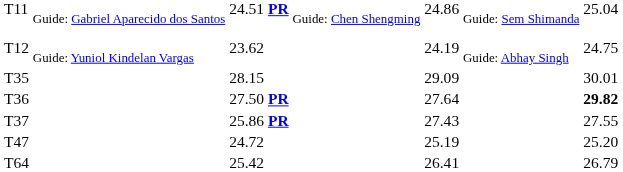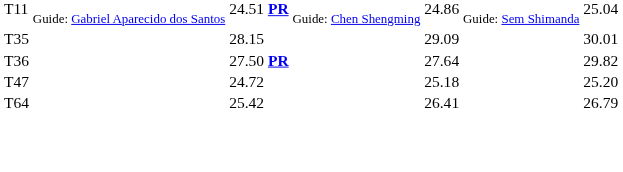- row: T12 | Guide: Yuniol Kindelan Vargas | 23.62 | 24.19 | Guide: Abhay Singh | 24.75
T36 | column 7: bold -> normal
- row: T37 | 25.86 PR | 27.43 | 27.55
T47 | column 5: 25.19 -> 25.18
